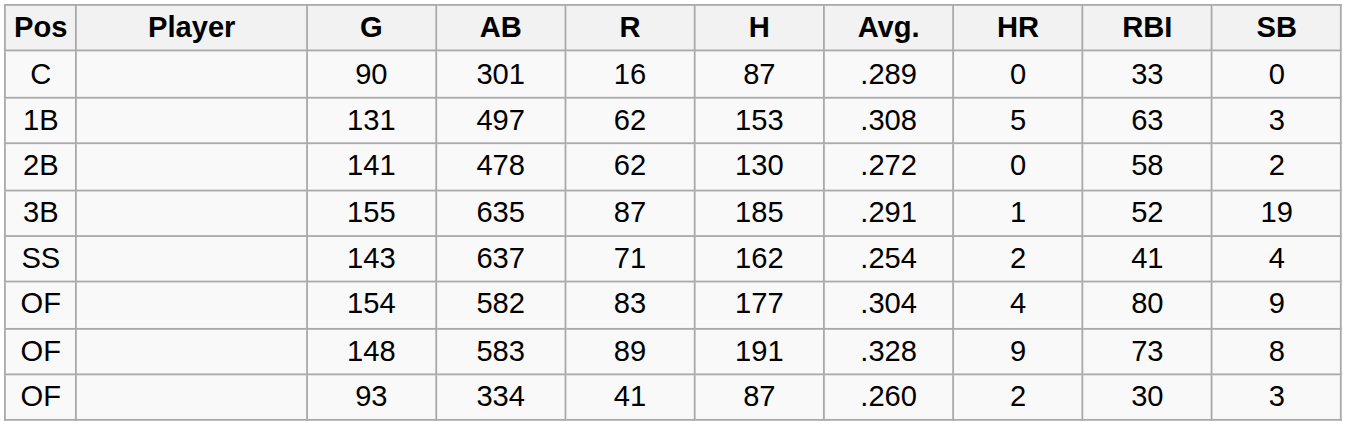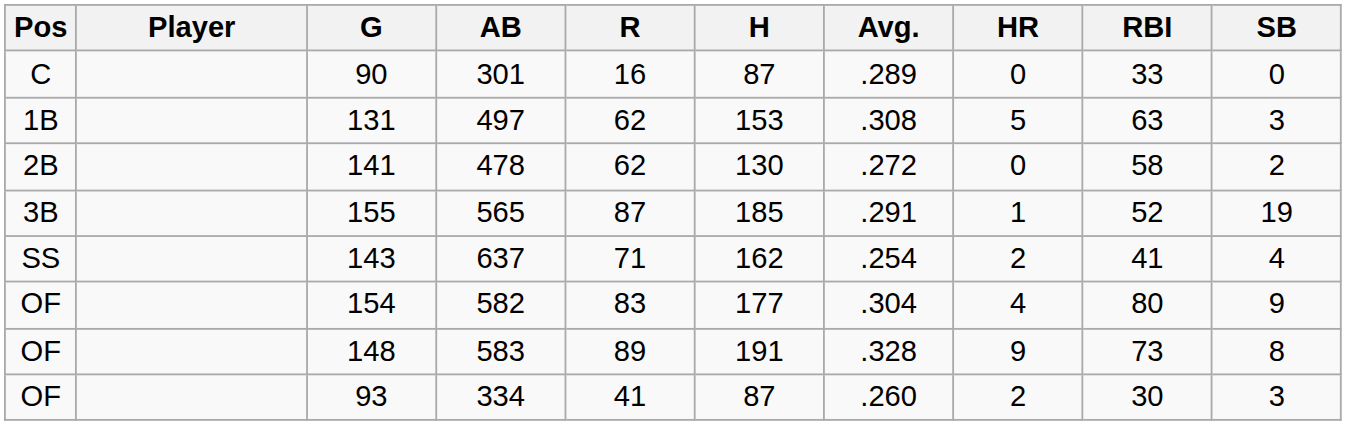155 | AB: 635 -> 565
